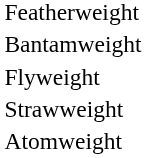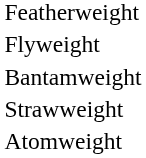rows swapped: Bantamweight <-> Flyweight
